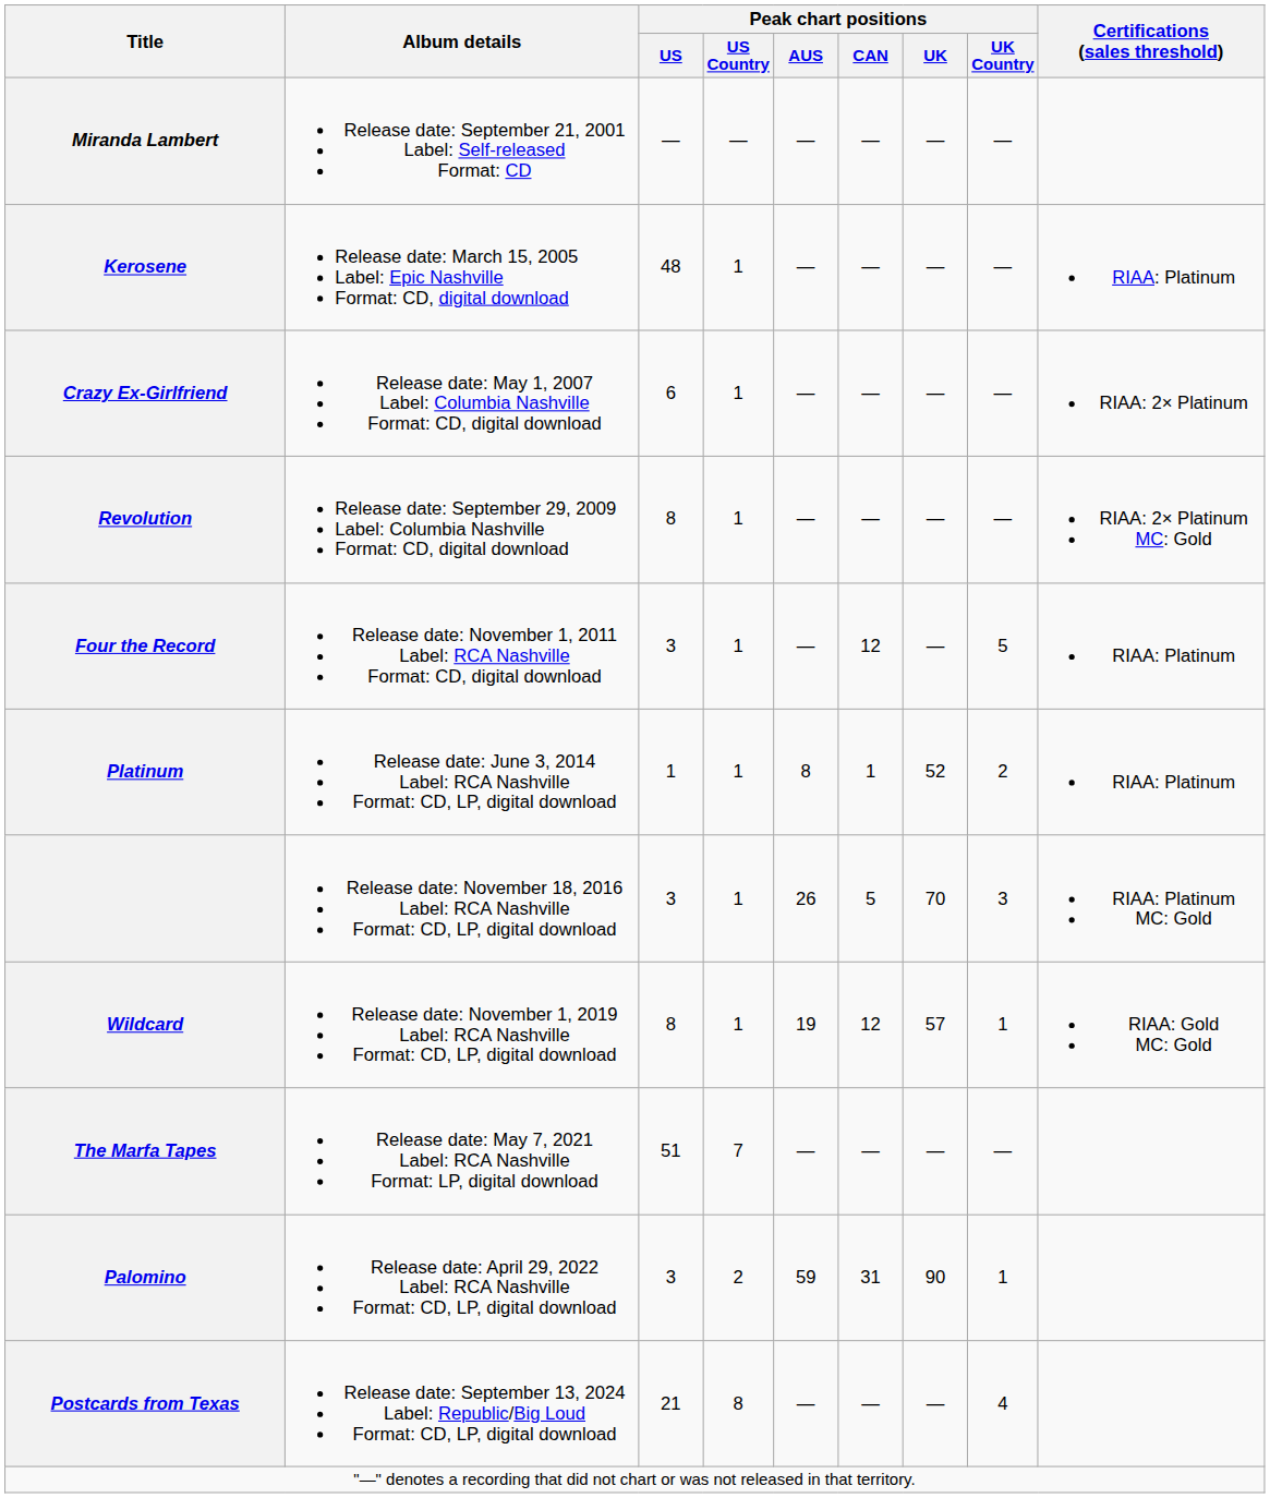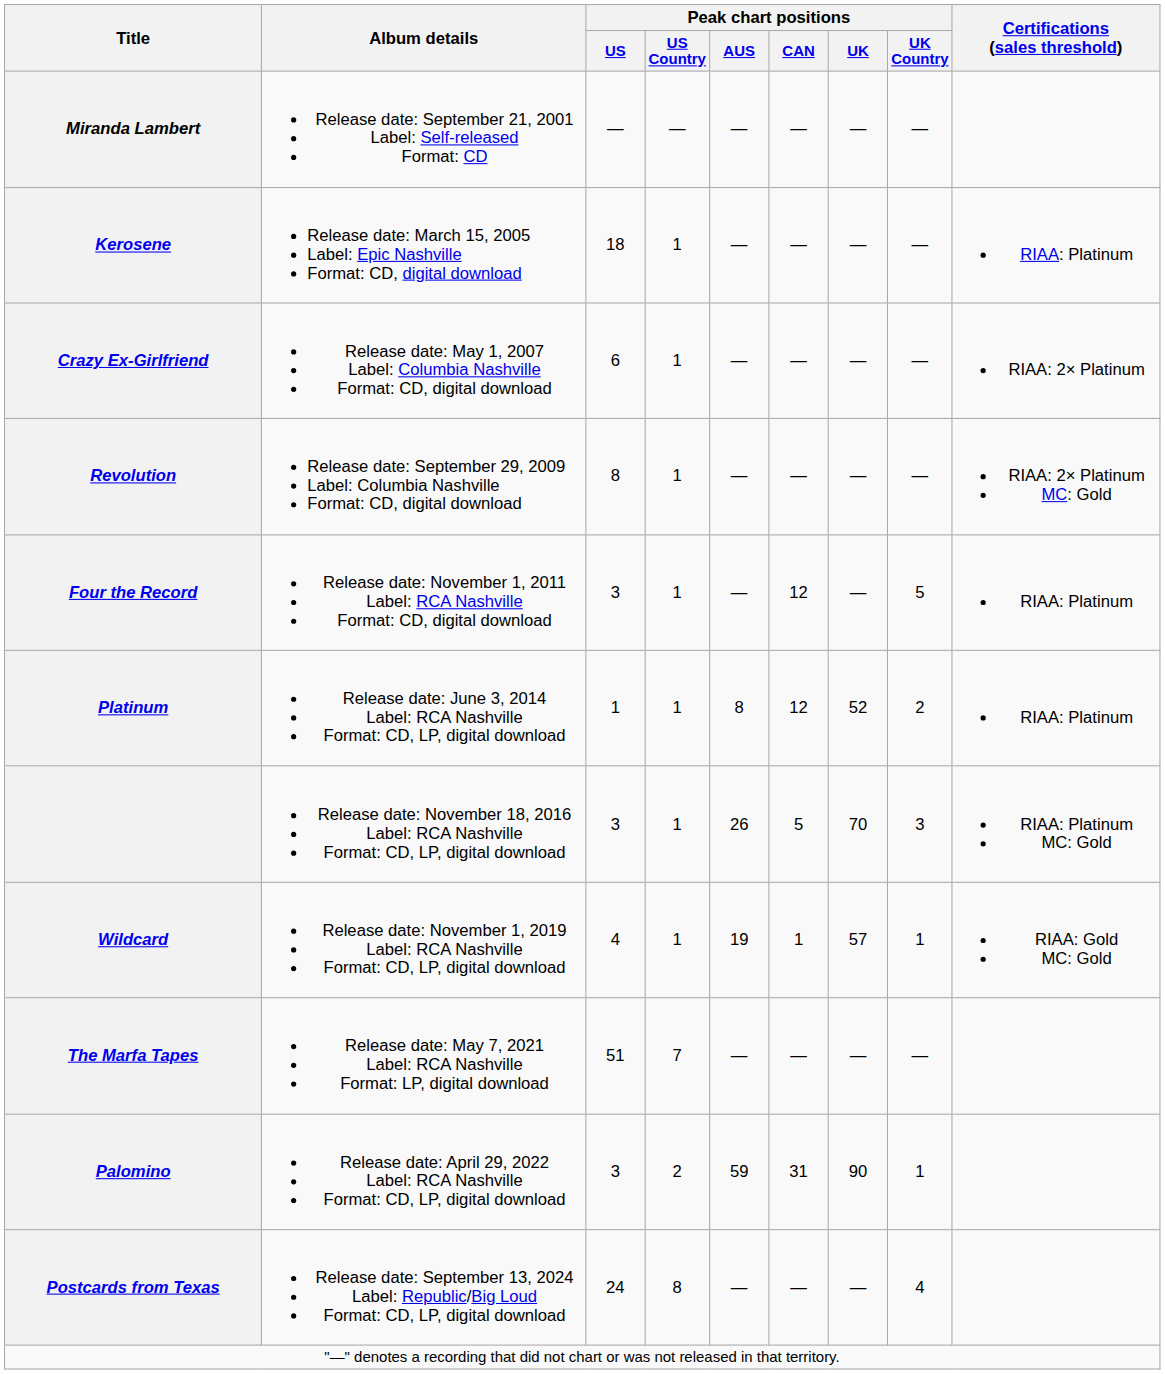Kerosene | Peak chart positions / US: 48 -> 18
Platinum | Peak chart positions / CAN: 1 -> 12
Wildcard | Peak chart positions / US: 8 -> 4
Wildcard | Peak chart positions / CAN: 12 -> 1
Postcards from Texas | Peak chart positions / US: 21 -> 24
